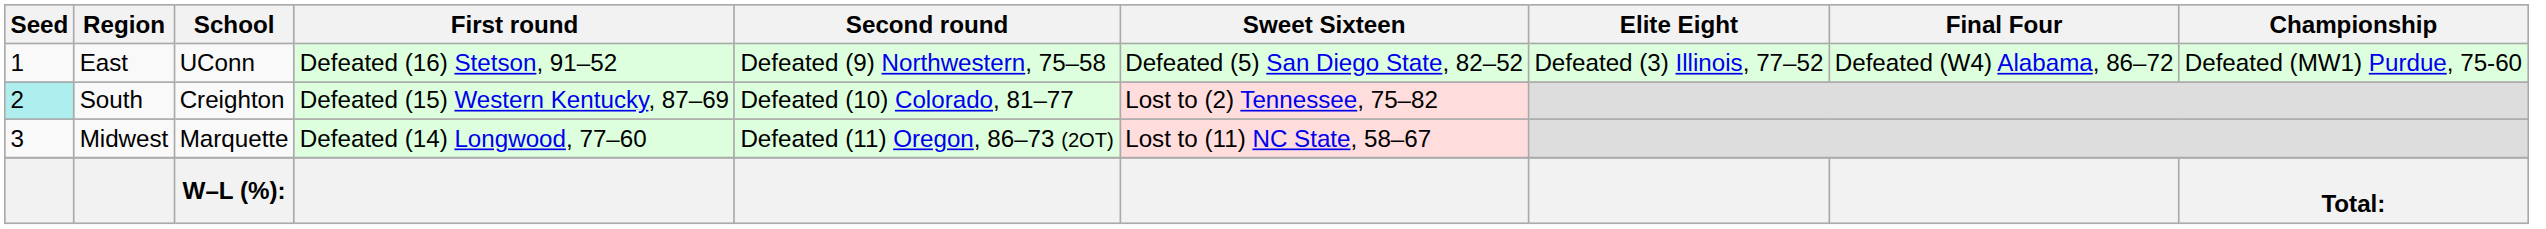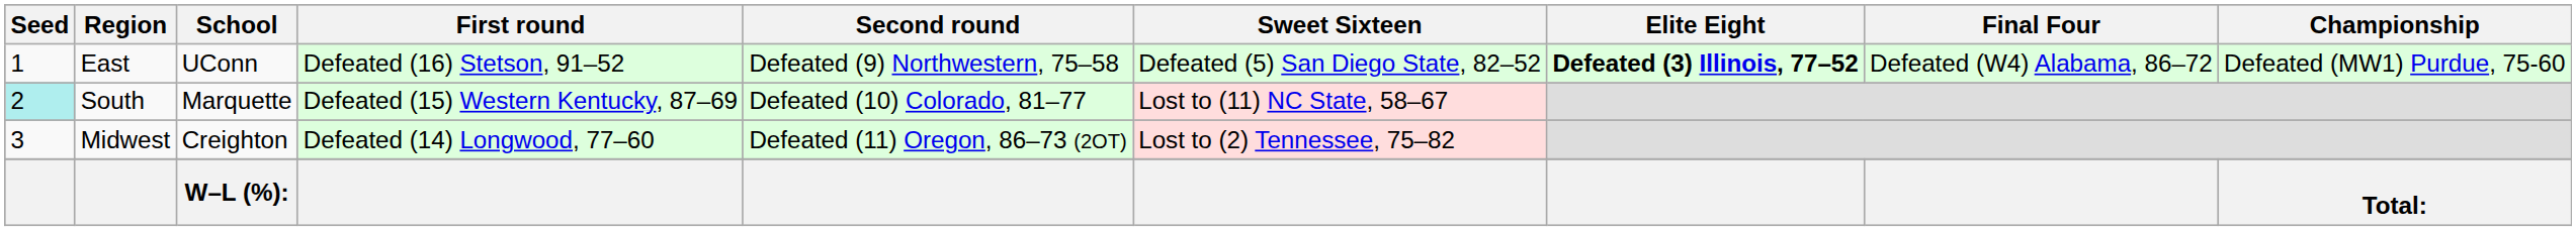East | Elite Eight: normal -> bold
South | School: Creighton -> Marquette
South | Sweet Sixteen: Lost to (2) Tennessee, 75–82 -> Lost to (11) NC State, 58–67
Midwest | School: Marquette -> Creighton
Midwest | Sweet Sixteen: Lost to (11) NC State, 58–67 -> Lost to (2) Tennessee, 75–82
